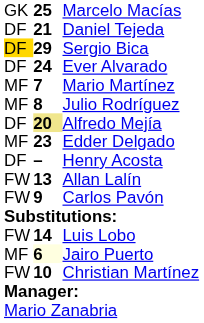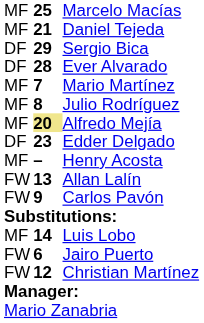Marcelo Macías | column 1: GK -> MF
Daniel Tejeda | column 1: DF -> MF
Sergio Bica | column 1: gold background -> no background
Ever Alvarado | column 2: 24 -> 28
Alfredo Mejía | column 1: DF -> MF
Edder Delgado | column 1: MF -> DF
Henry Acosta | column 1: DF -> MF
Luis Lobo | column 1: FW -> MF
Jairo Puerto | column 1: MF -> FW
Jairo Puerto | column 2: lightyellow background -> no background
Christian Martínez | column 2: 10 -> 12
